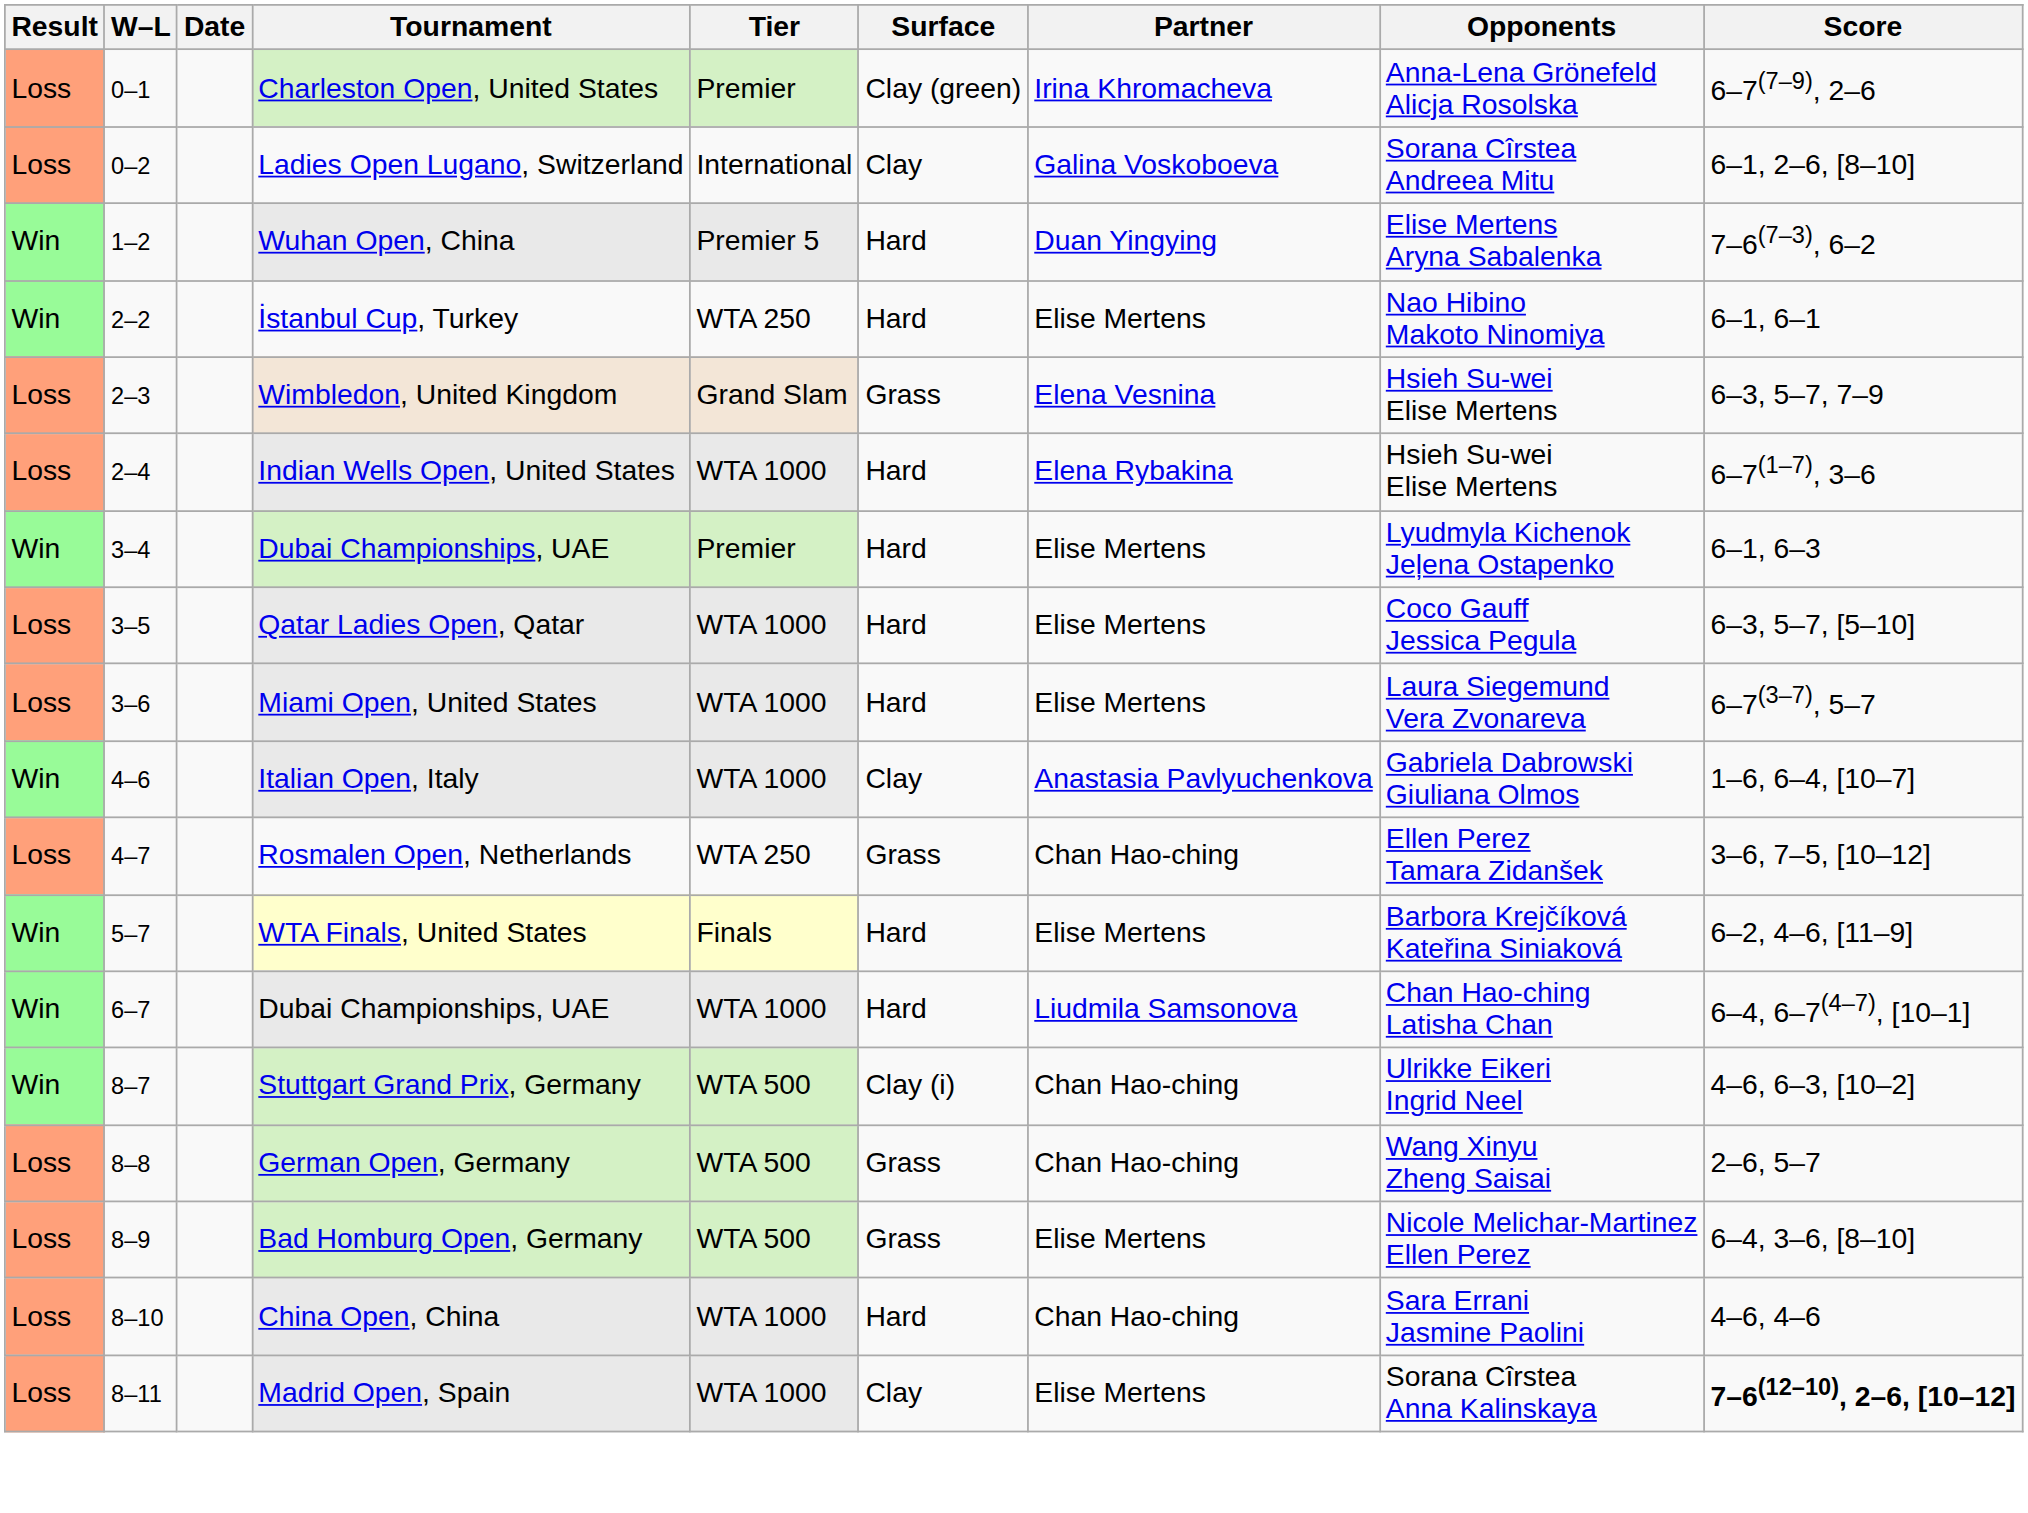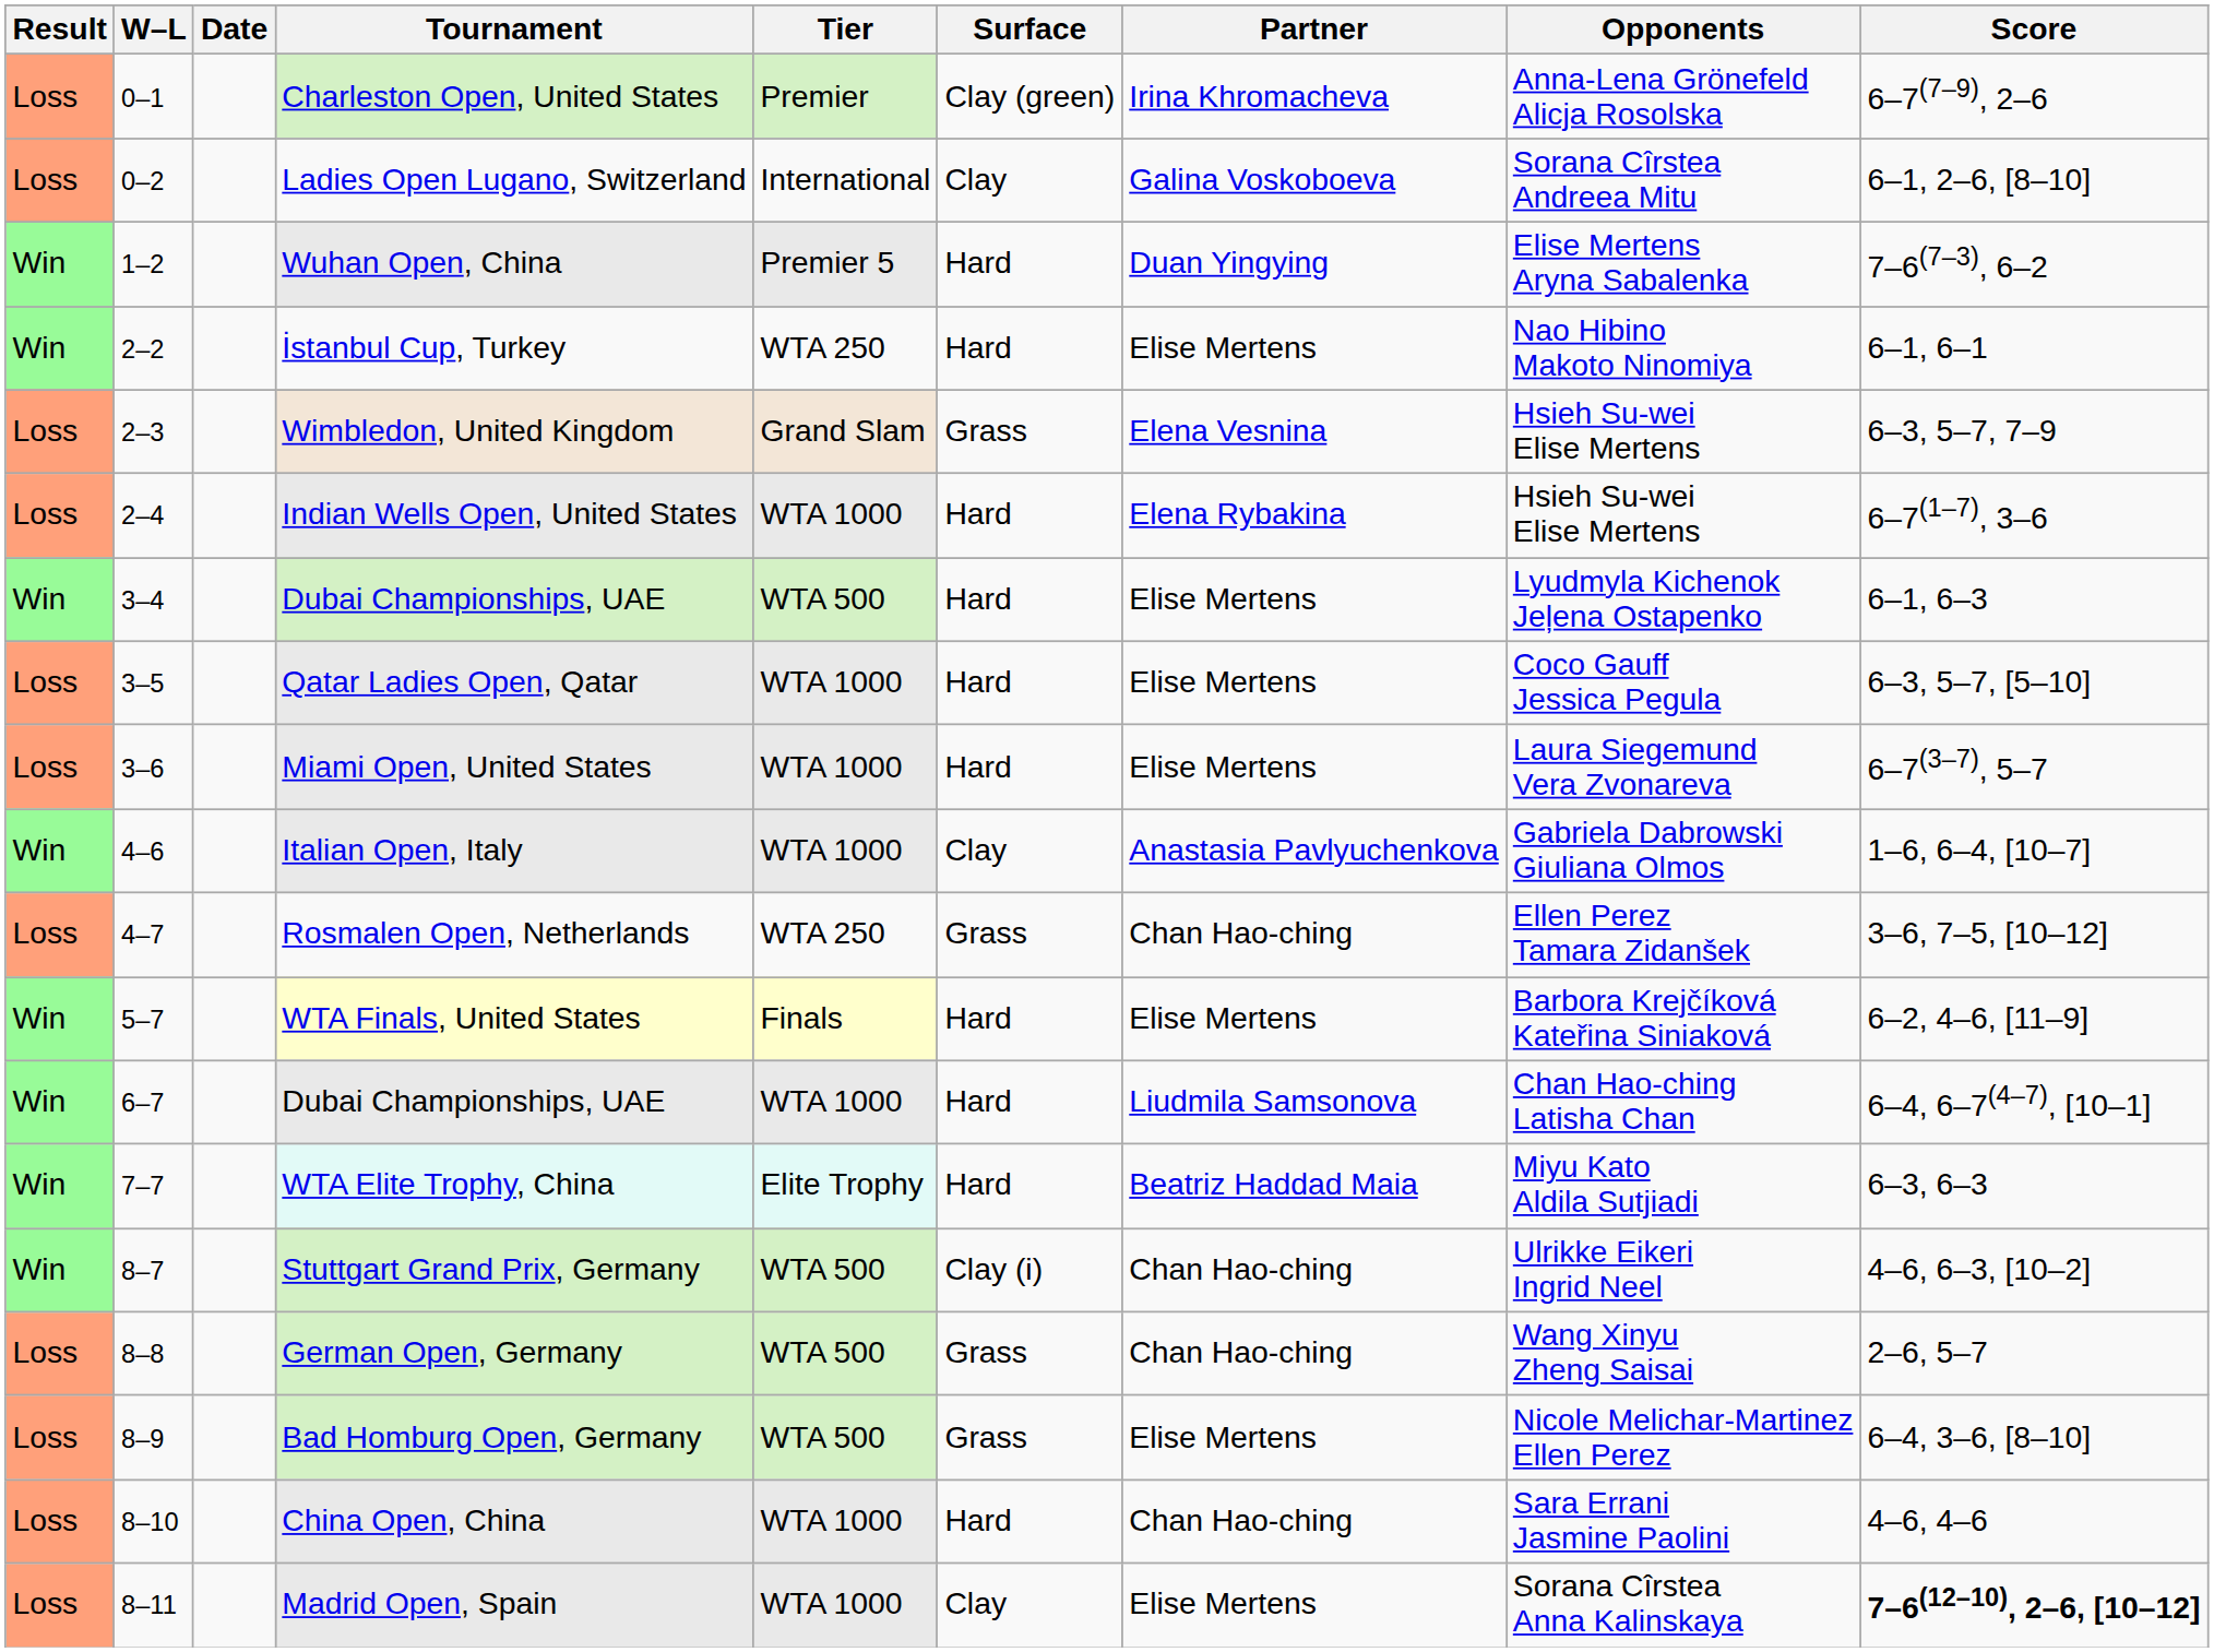3–4 / Dubai Championships, UAE | Tier: Premier -> WTA 500
+ row: Win | 7–7 | WTA Elite Trophy, China | Elite Trophy | Hard | Beatriz Haddad Maia | Miyu Kato Aldila Sutjiadi | 6–3, 6–3
